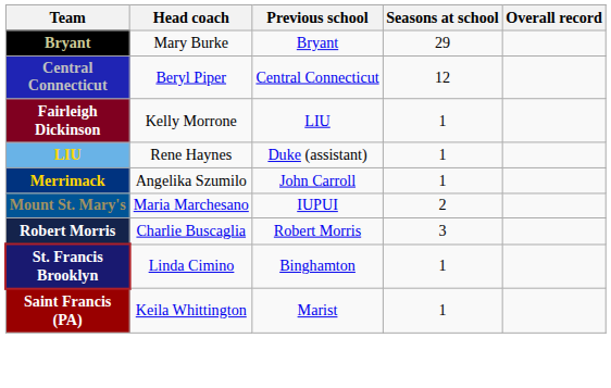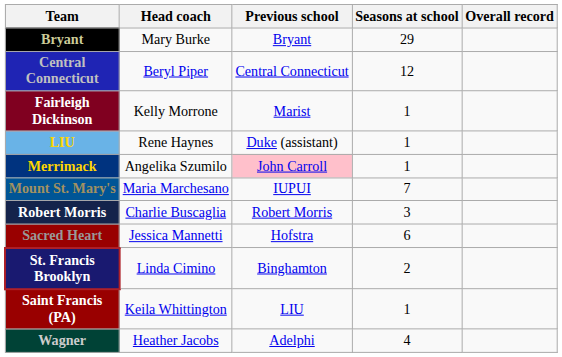Fairleigh Dickinson | Previous school: LIU -> Marist
Merrimack | Previous school: no background -> pink background
Mount St. Mary's | Seasons at school: 2 -> 7
+ row: Sacred Heart | Jessica Mannetti | Hofstra | 6
St. Francis Brooklyn | Seasons at school: 1 -> 2
Saint Francis (PA) | Previous school: Marist -> LIU
+ row: Wagner | Heather Jacobs | Adelphi | 4
